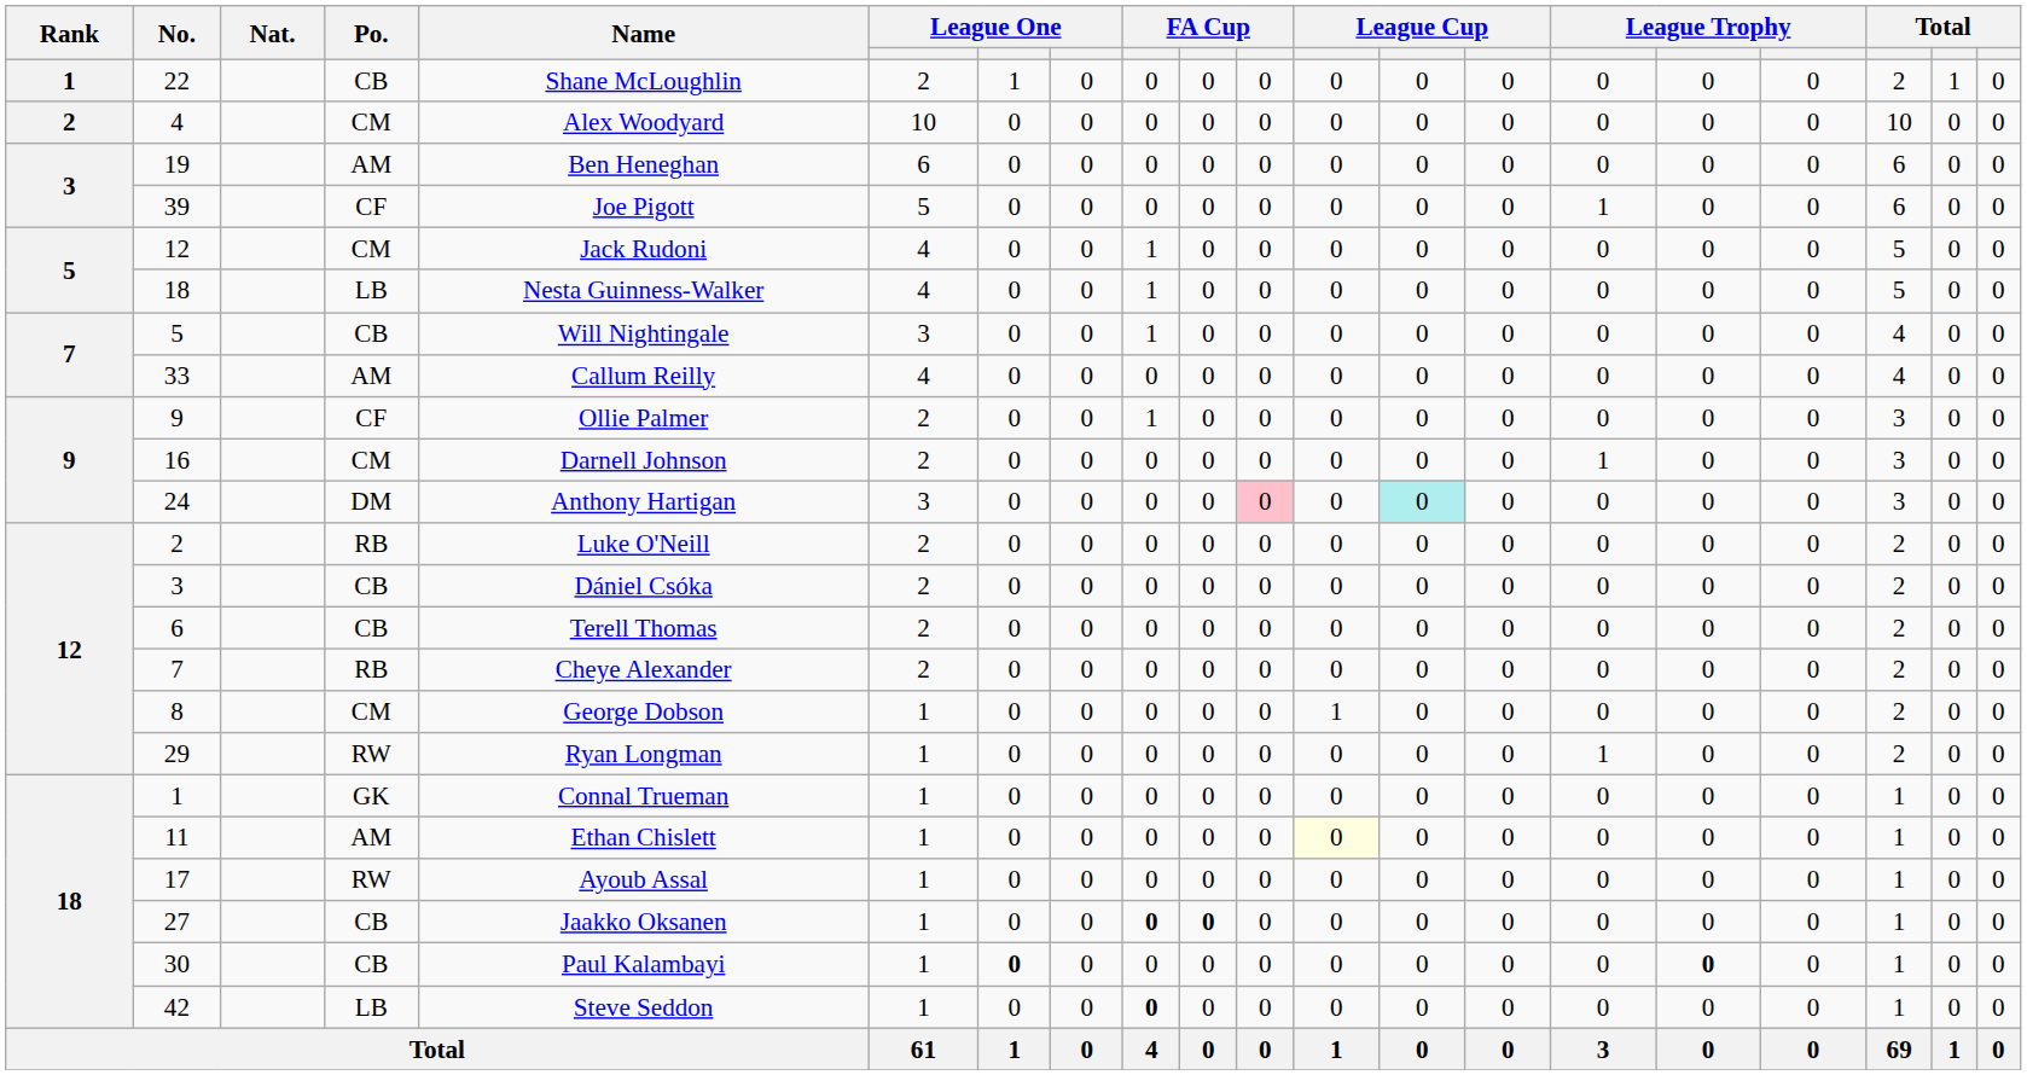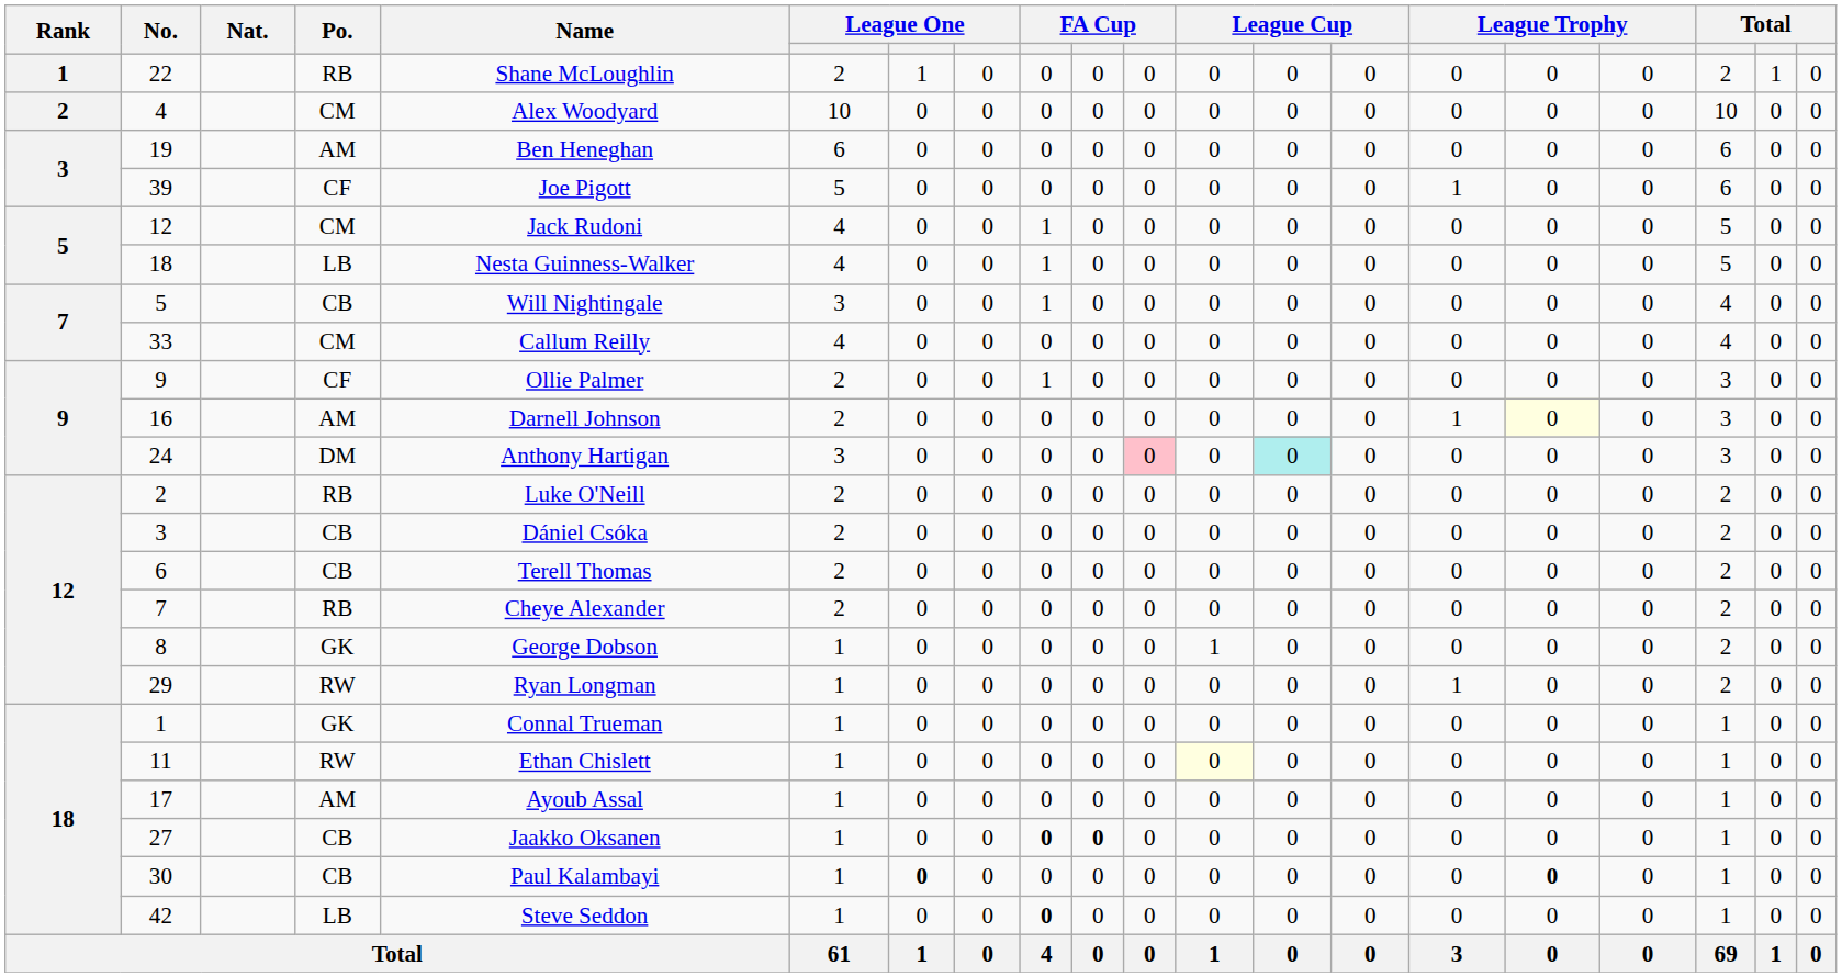22 | Po.: CB -> RB
33 | Po.: AM -> CM
16 | Po.: CM -> AM
16 | column 16: no background -> lightyellow background
8 | Po.: CM -> GK
11 | Po.: AM -> RW
17 | Po.: RW -> AM
